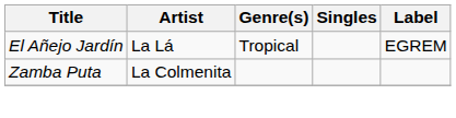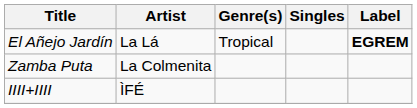El Añejo Jardín | Label: normal -> bold
+ row: IIII+IIII | ÌFÉ
